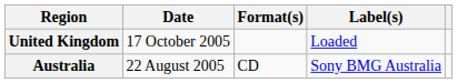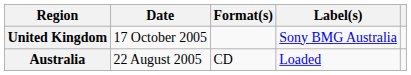United Kingdom | Label(s): Loaded -> Sony BMG Australia
Australia | Label(s): Sony BMG Australia -> Loaded
